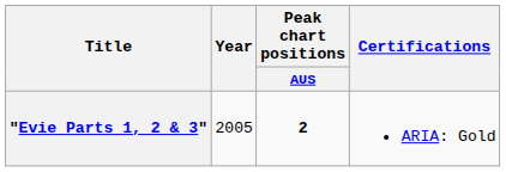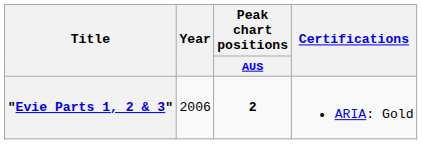"Evie Parts 1, 2 & 3" | Year: 2005 -> 2006
